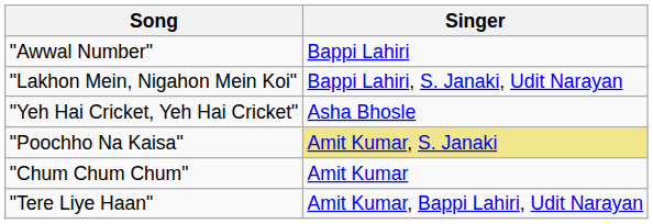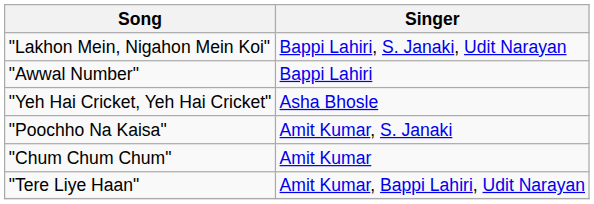rows swapped: "Awwal Number" <-> "Lakhon Mein, Nigahon Mein Koi"
"Poochho Na Kaisa" | Singer: khaki background -> no background
